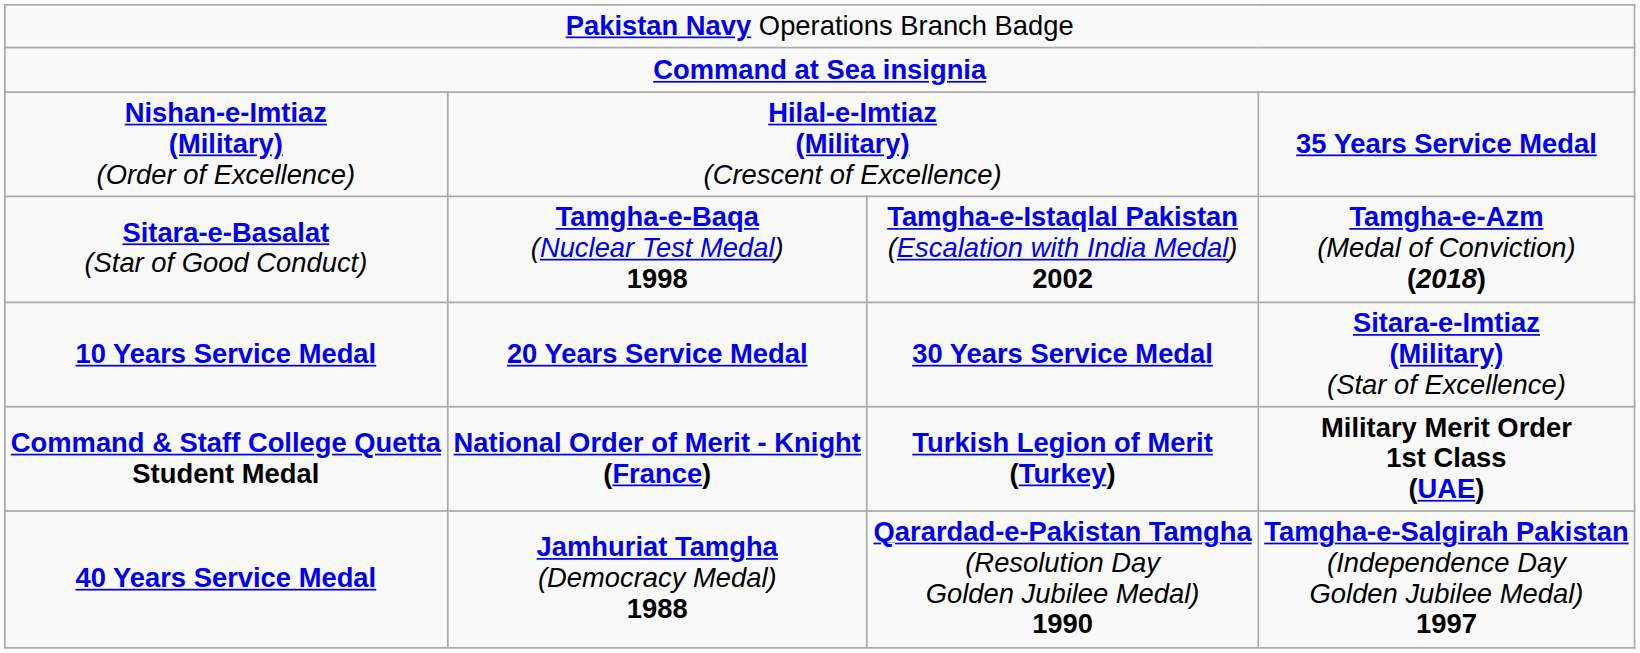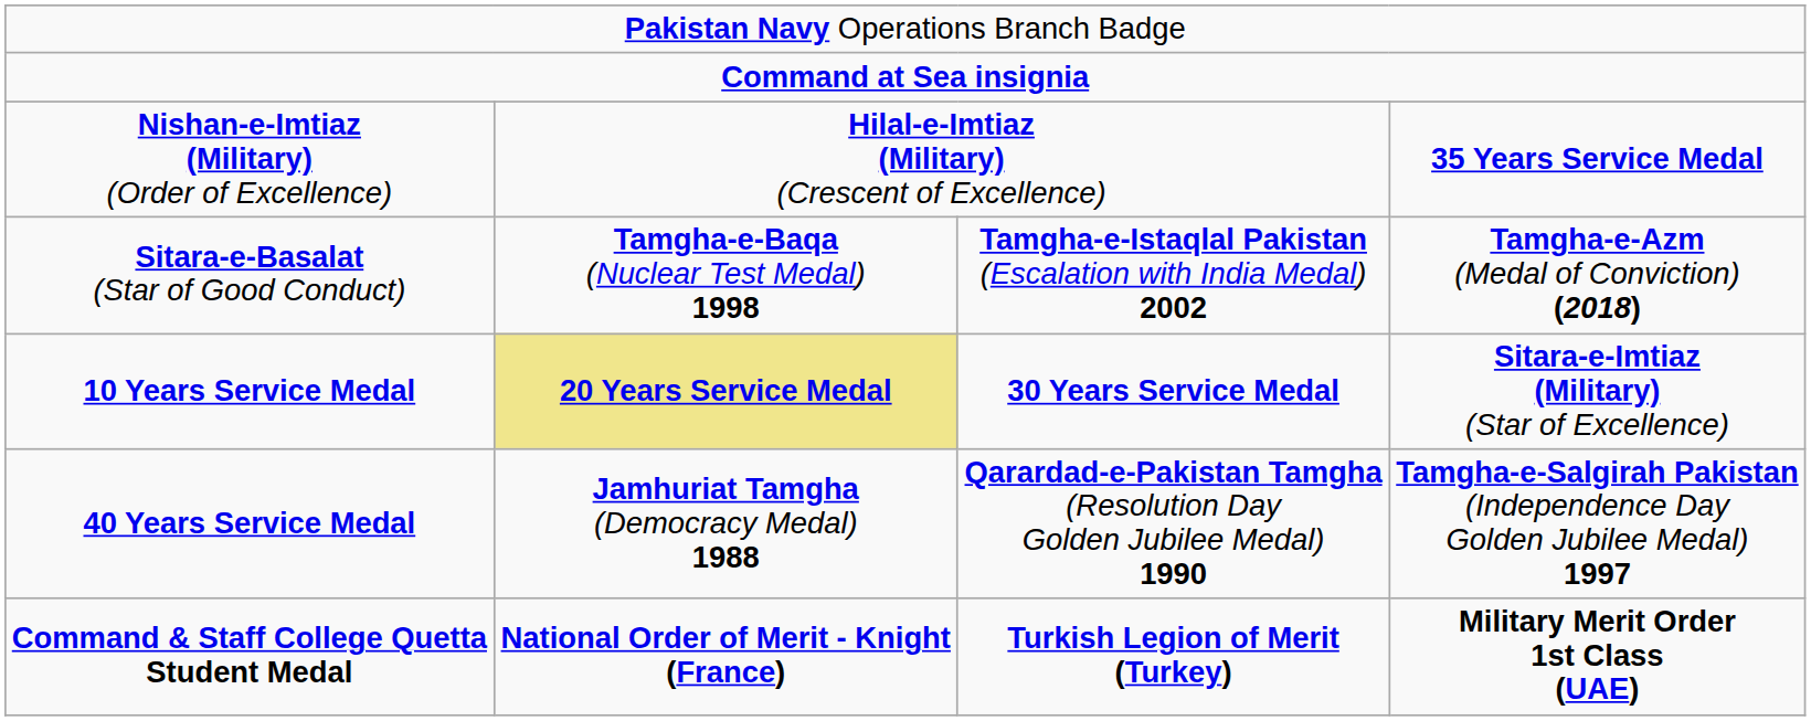10 Years Service Medal | column 2: no background -> khaki background
rows swapped: 40 Years Service Medal <-> Command & Staff College Quetta Student Medal
